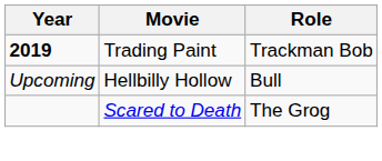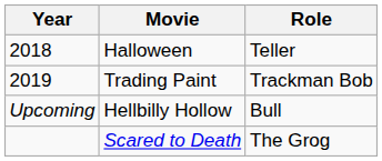+ row: 2018 | Halloween | Teller
Trading Paint | Year: bold -> normal
